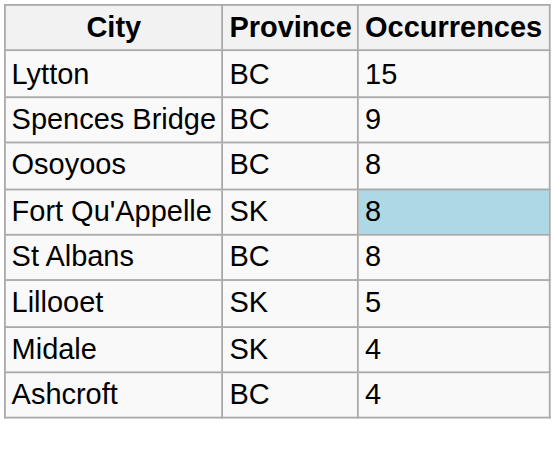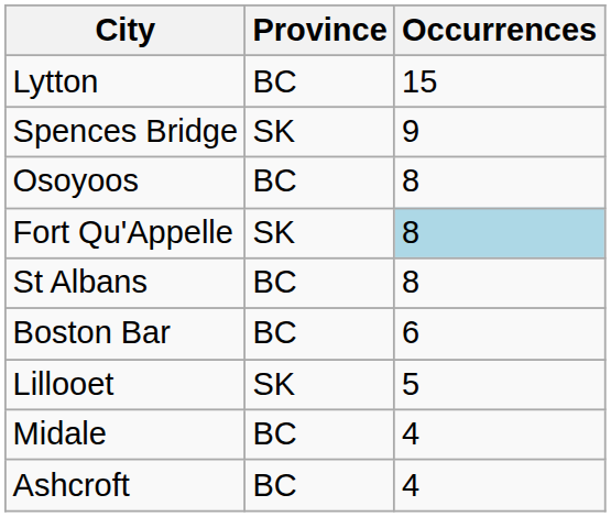Spences Bridge | Province: BC -> SK
+ row: Boston Bar | BC | 6
Midale | Province: SK -> BC
